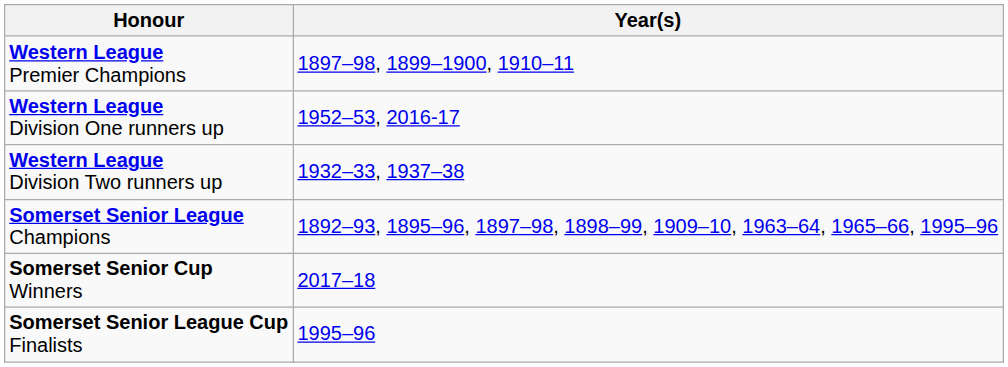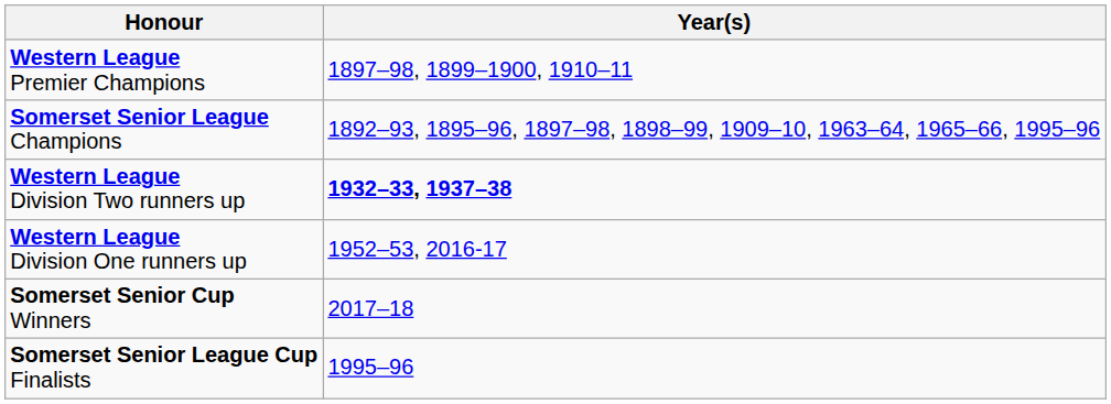rows swapped: Western League Division One runners up <-> Somerset Senior League Champions
Western League Division Two runners up | Year(s): normal -> bold
